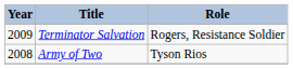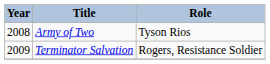rows swapped: Army of Two <-> Terminator Salvation
